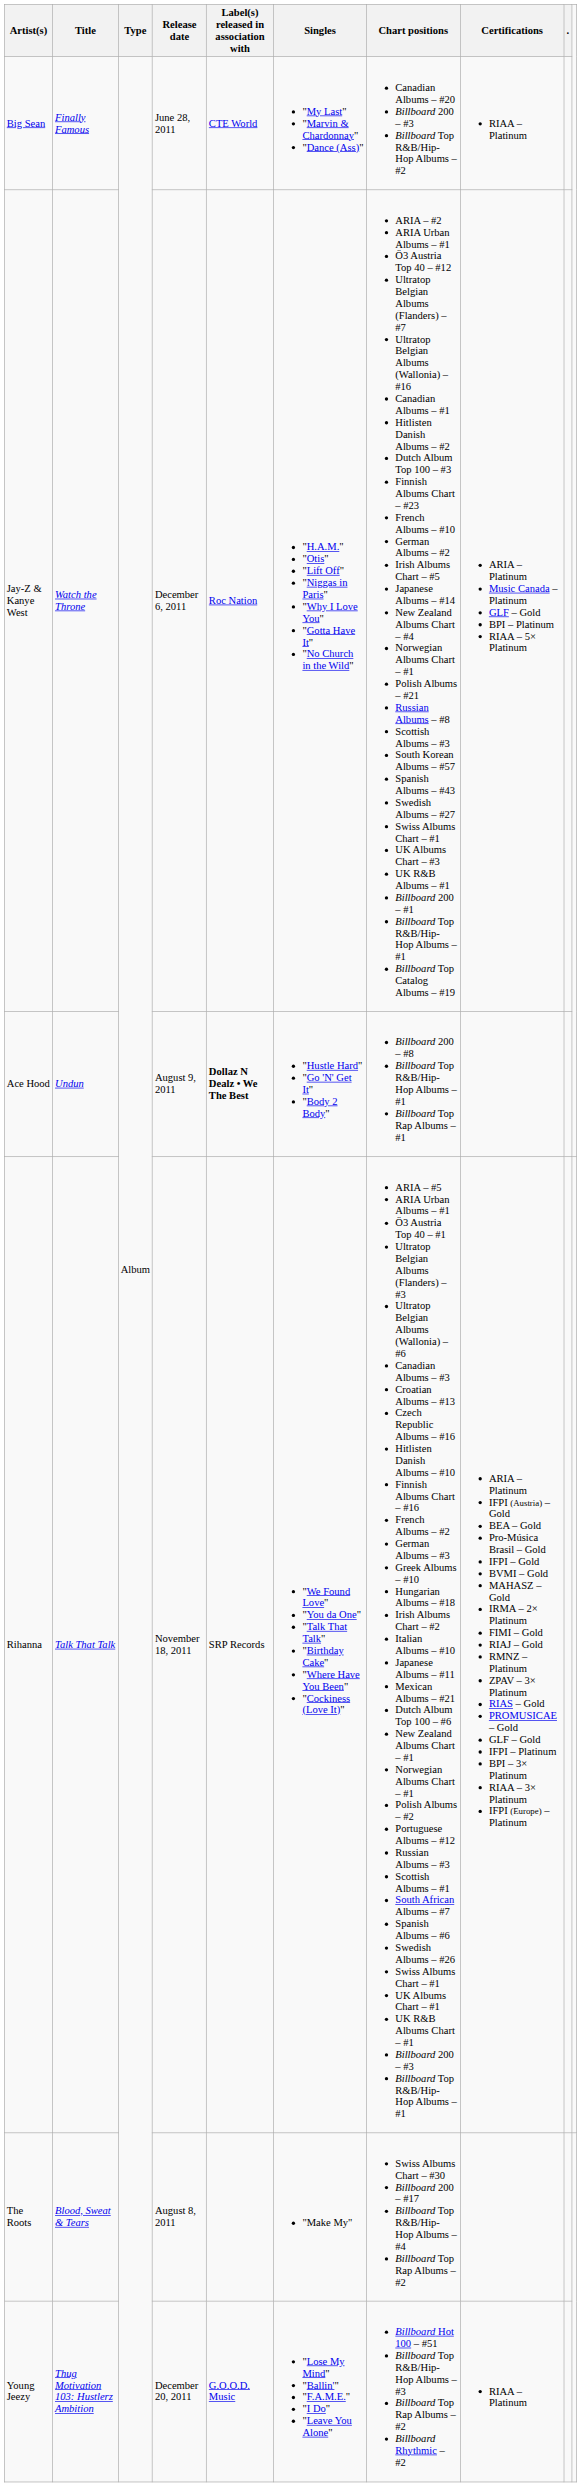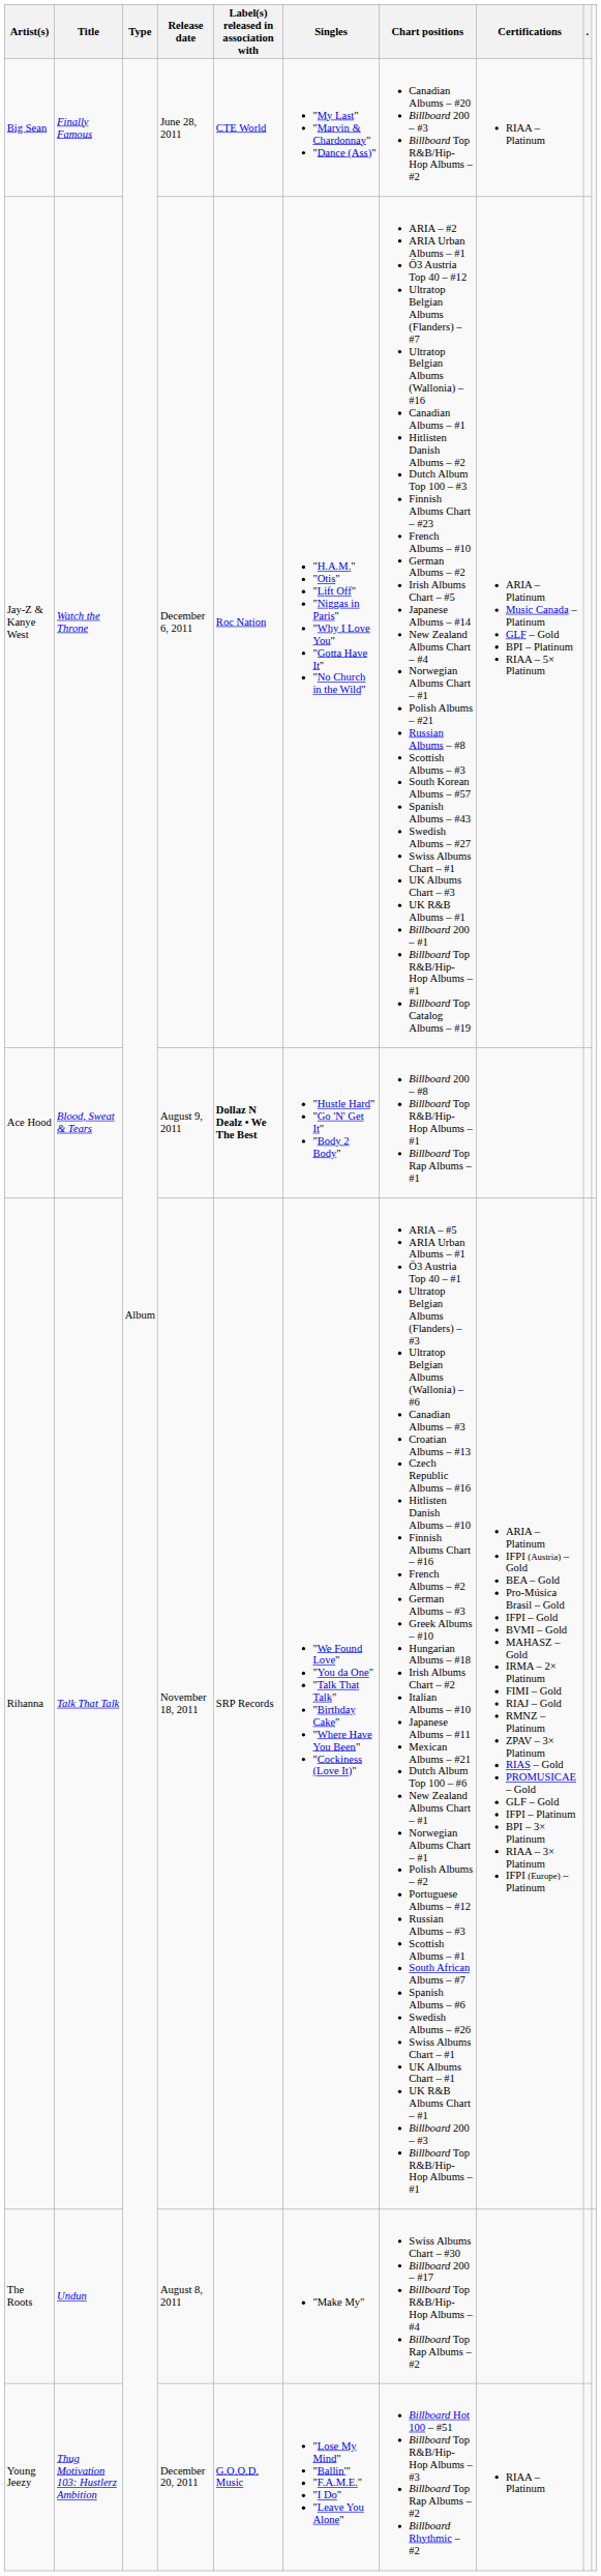Ace Hood | Title: Undun -> Blood, Sweat & Tears
The Roots | Title: Blood, Sweat & Tears -> Undun
